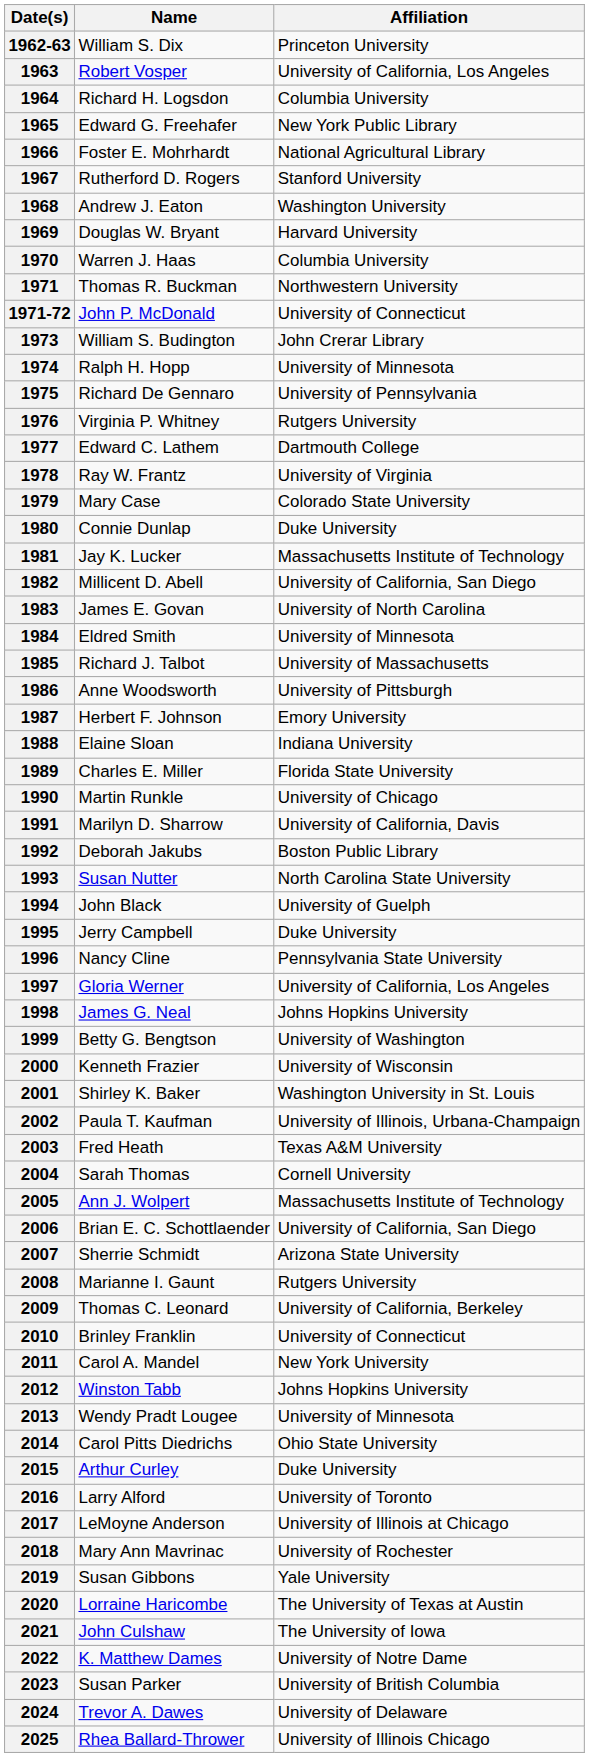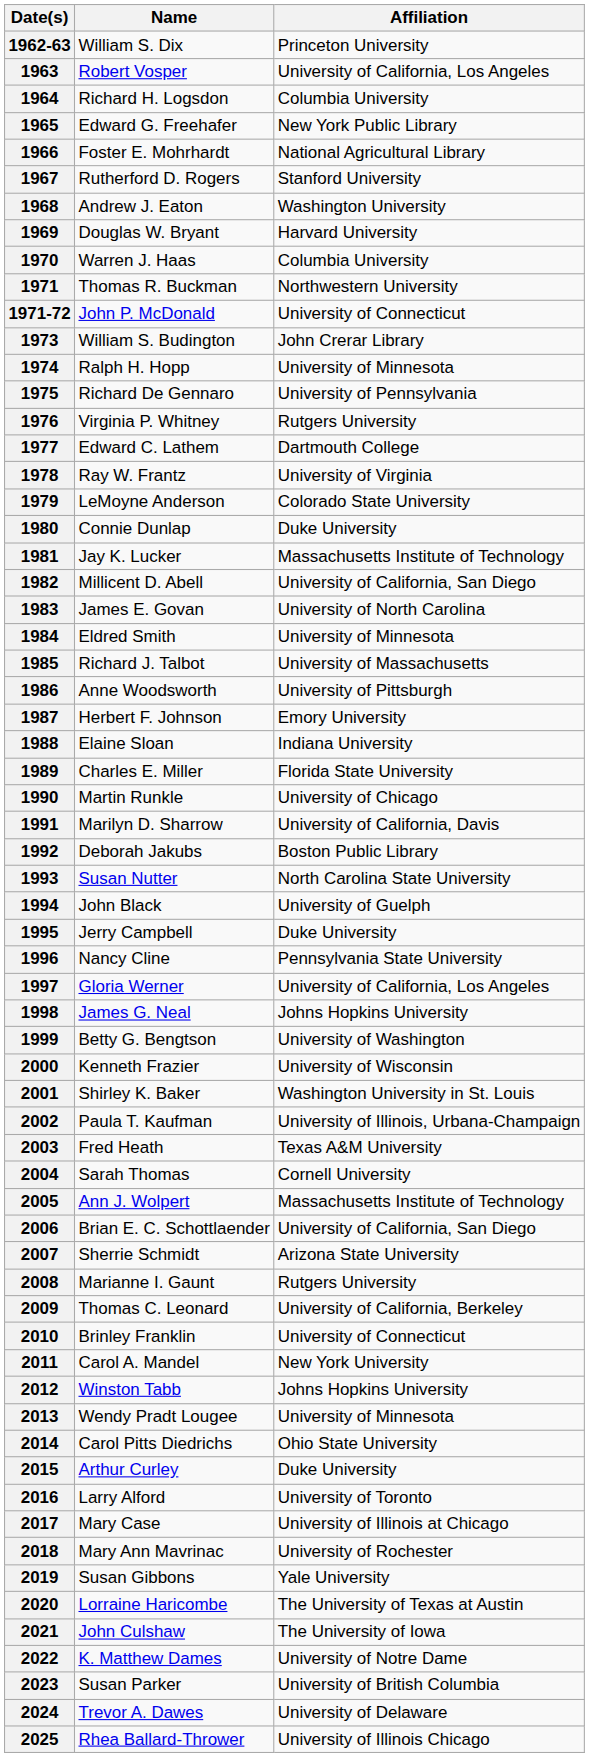1979 | Name: Mary Case -> LeMoyne Anderson
2017 | Name: LeMoyne Anderson -> Mary Case
